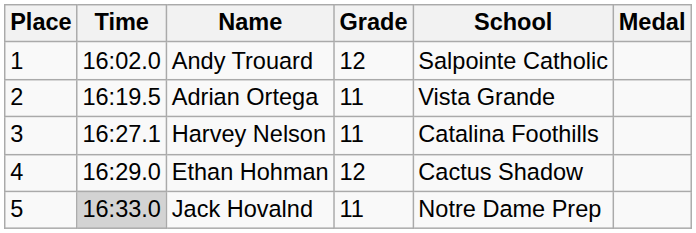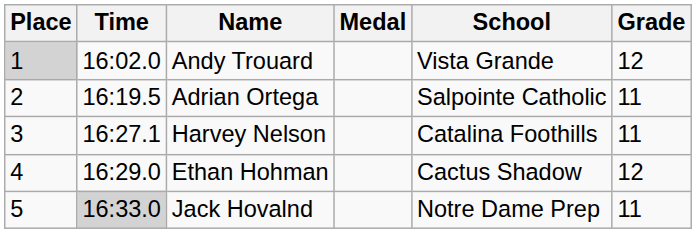columns swapped: Grade <-> Medal
Andy Trouard | Place: no background -> lightgrey background
Andy Trouard | School: Salpointe Catholic -> Vista Grande
Adrian Ortega | School: Vista Grande -> Salpointe Catholic
